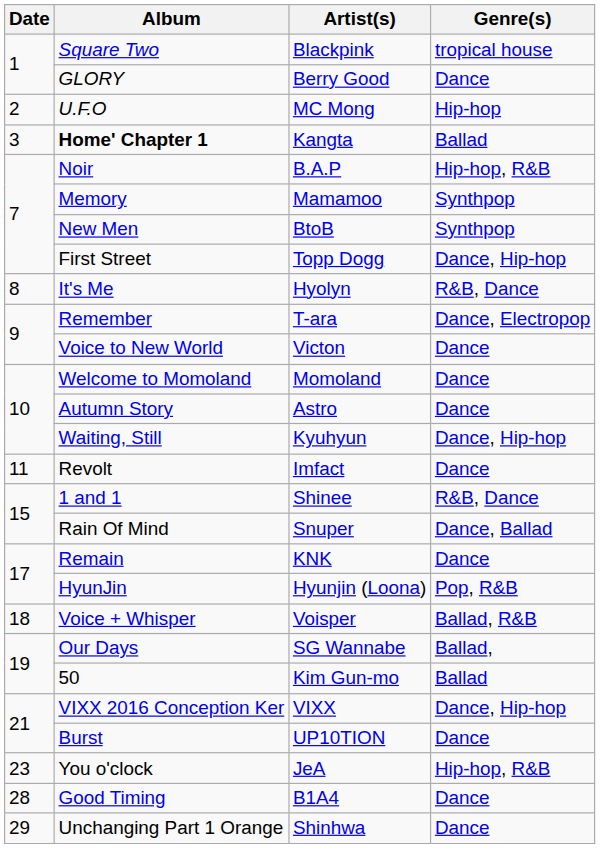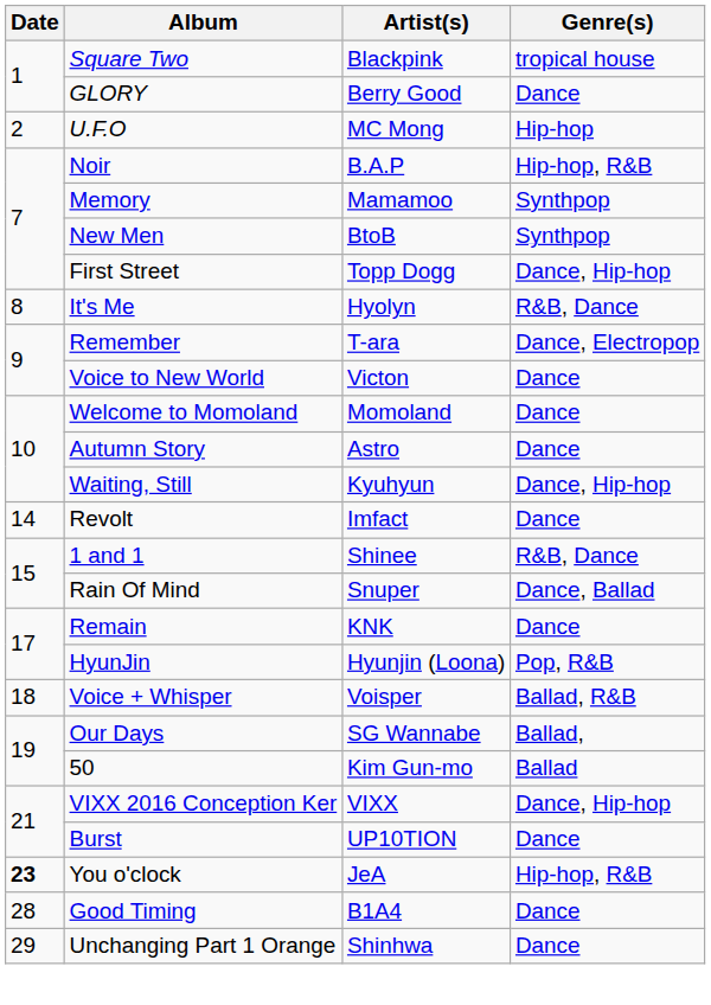- row: 3 | Home' Chapter 1 | Kangta | Ballad
Revolt | Date: 11 -> 14
You o'clock | Date: normal -> bold
